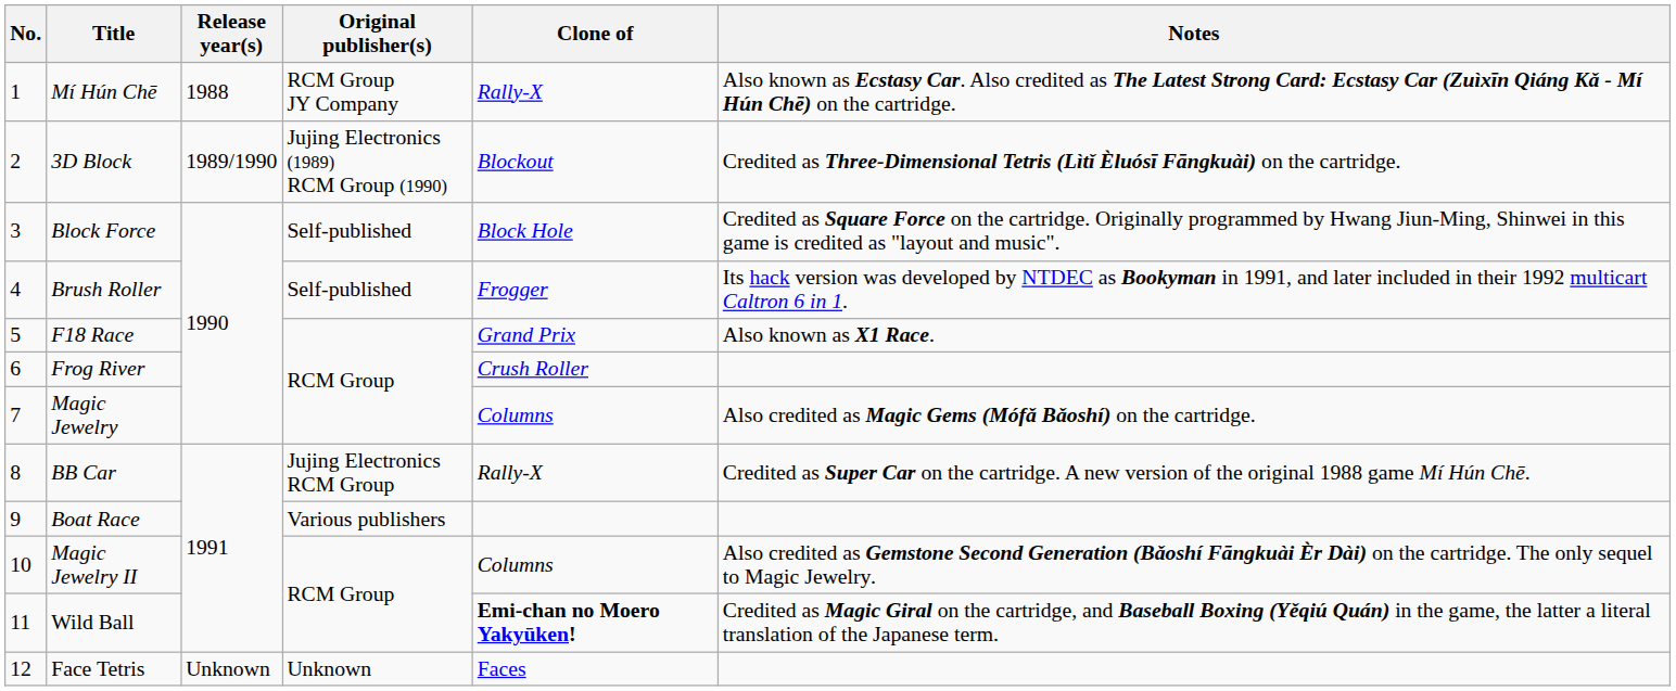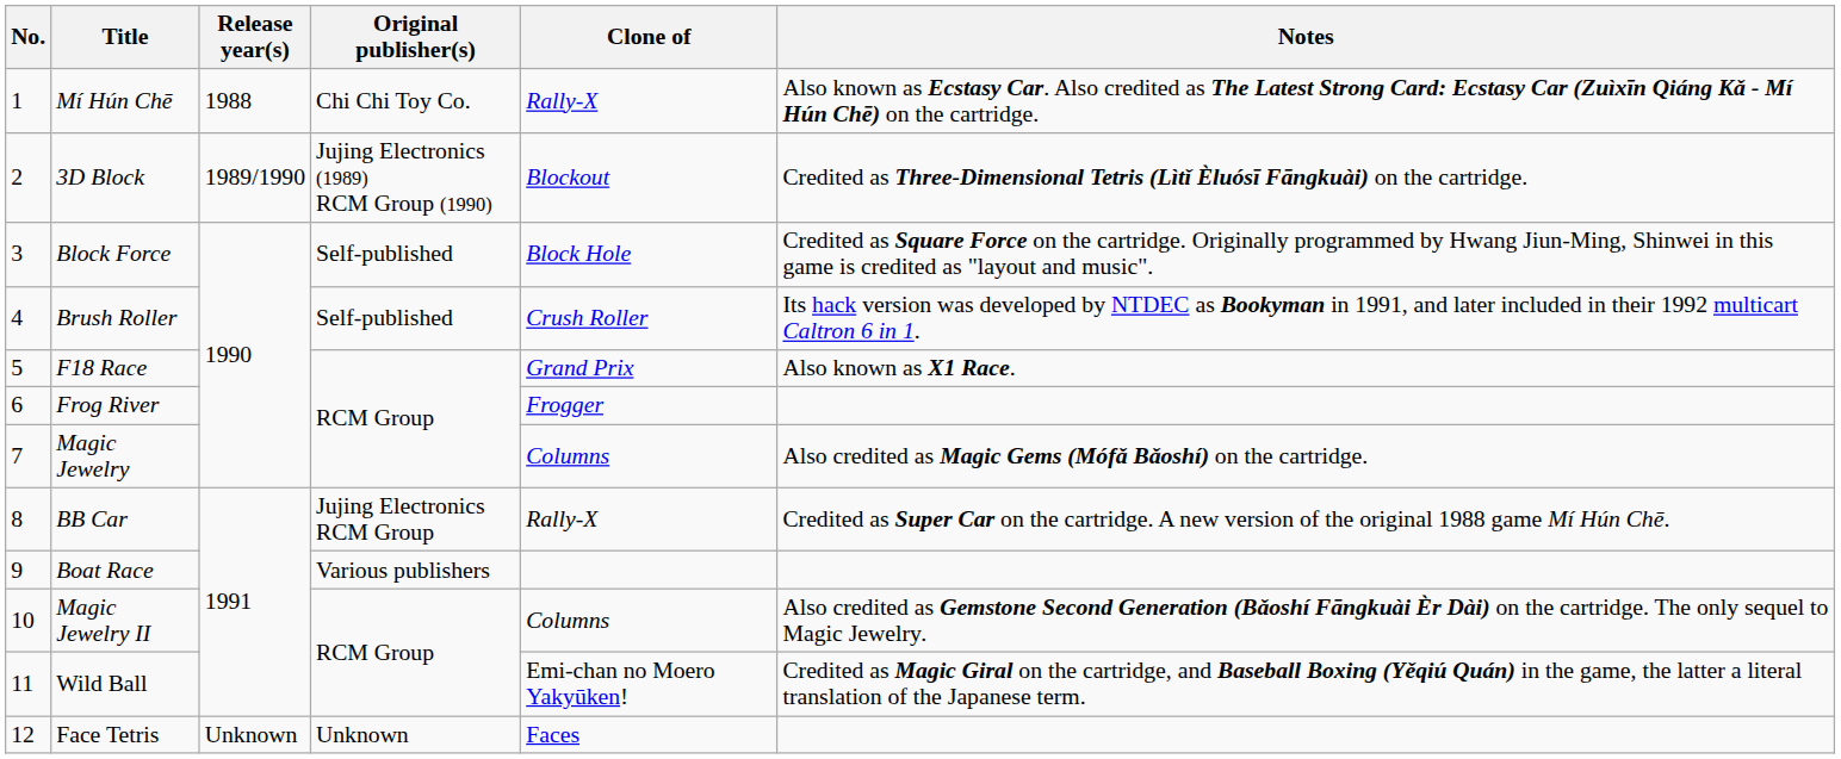Mí Hún Chē | Original publisher(s): RCM Group JY Company -> Chi Chi Toy Co.
Brush Roller | Clone of: Frogger -> Crush Roller
Frog River | Clone of: Crush Roller -> Frogger
Wild Ball | Clone of: bold -> normal
